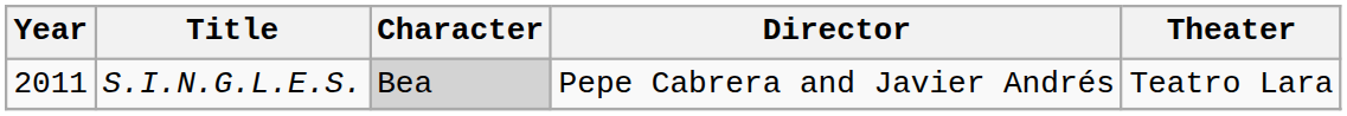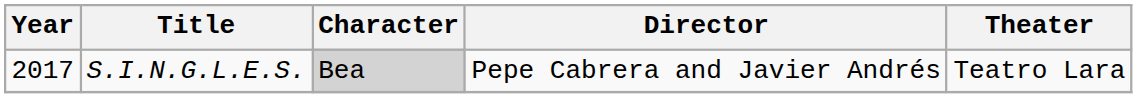S.I.N.G.L.E.S. | Year: 2011 -> 2017
